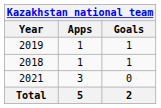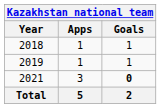rows swapped: 2018 <-> 2019
2021 | Goals: normal -> bold
